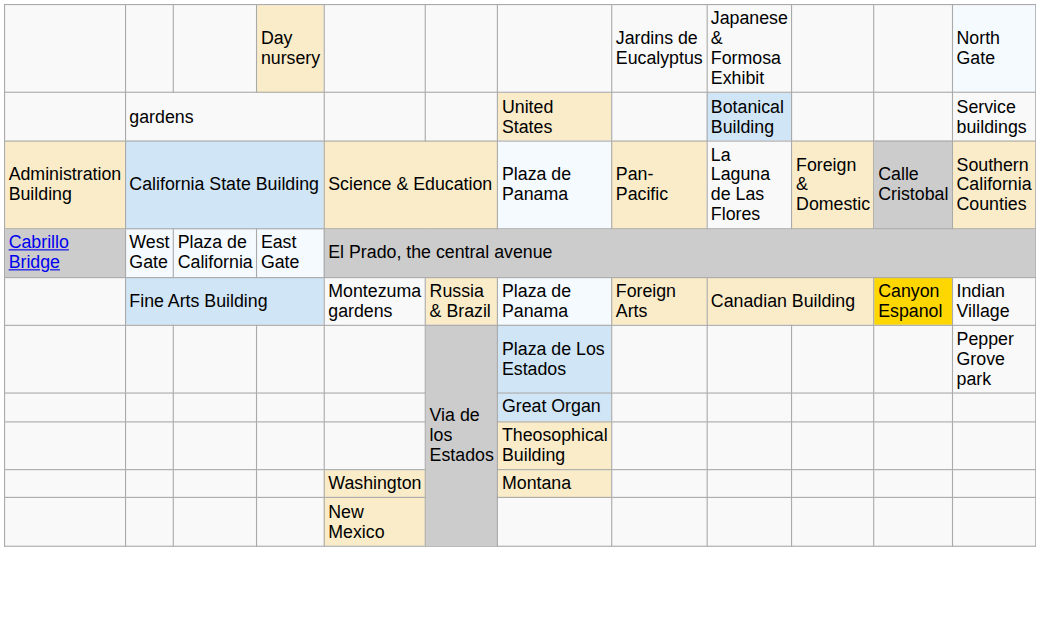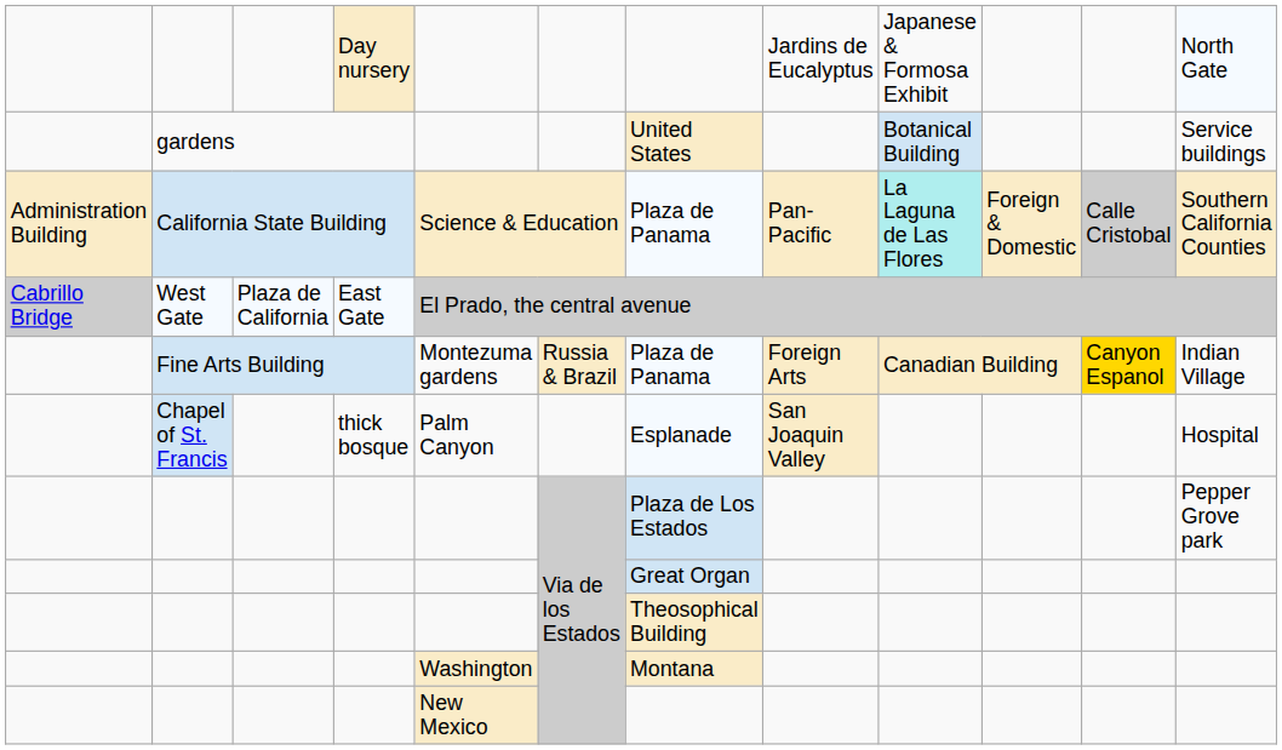California State Building | column 9: no background -> paleturquoise background
+ row: Chapel of St. Francis | thick bosque | Palm Canyon | Esplanade | San Joaquin Valley | Hospital
